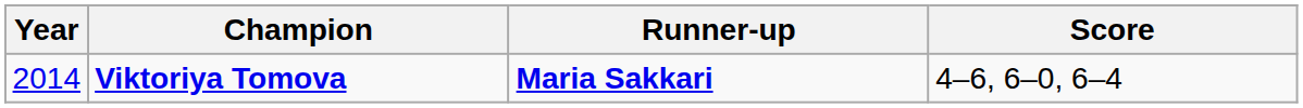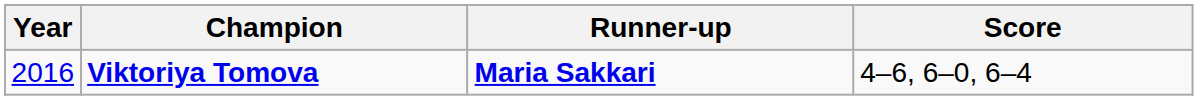Viktoriya Tomova | Year: 2014 -> 2016
